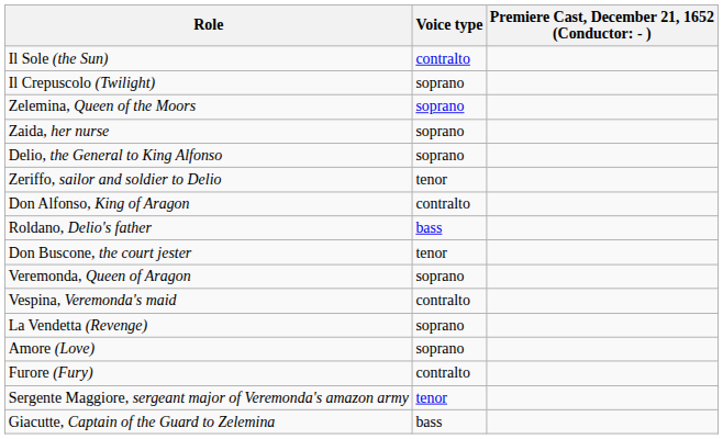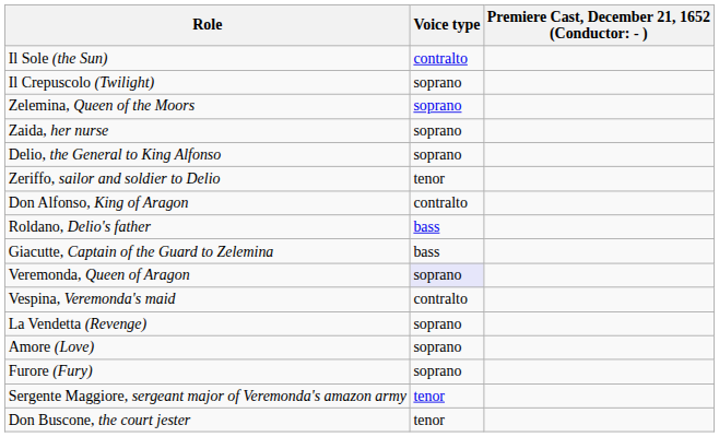rows swapped: Don Buscone, the court jester <-> Giacutte, Captain of the Guard to Zelemina
Veremonda, Queen of Aragon | Voice type: no background -> lavender background
Furore (Fury) | Voice type: contralto -> soprano
